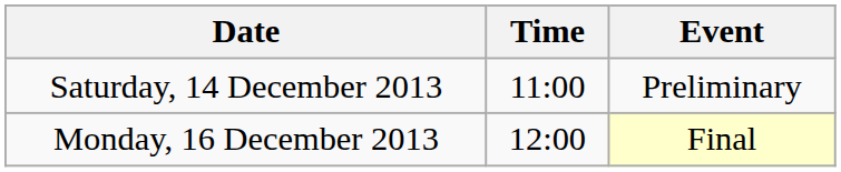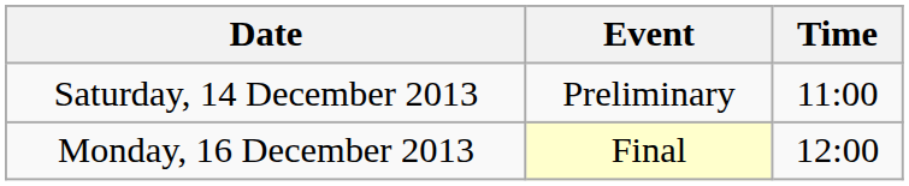columns swapped: Time <-> Event
